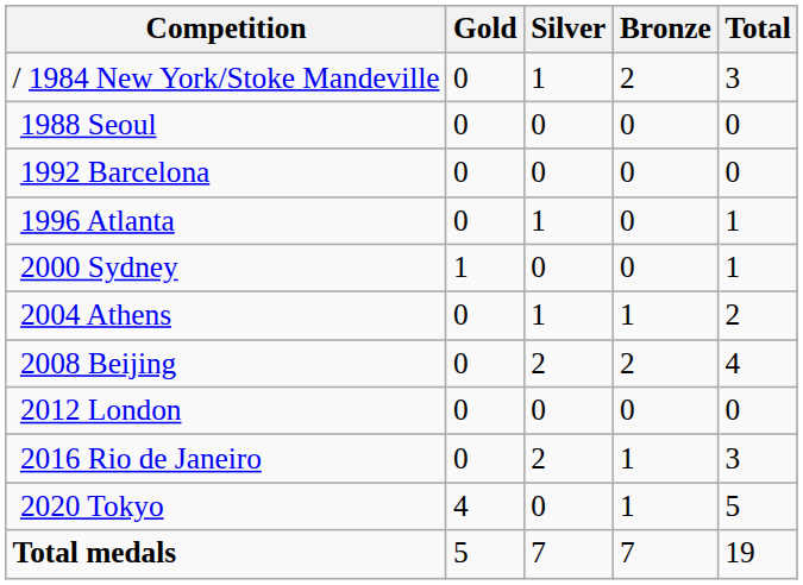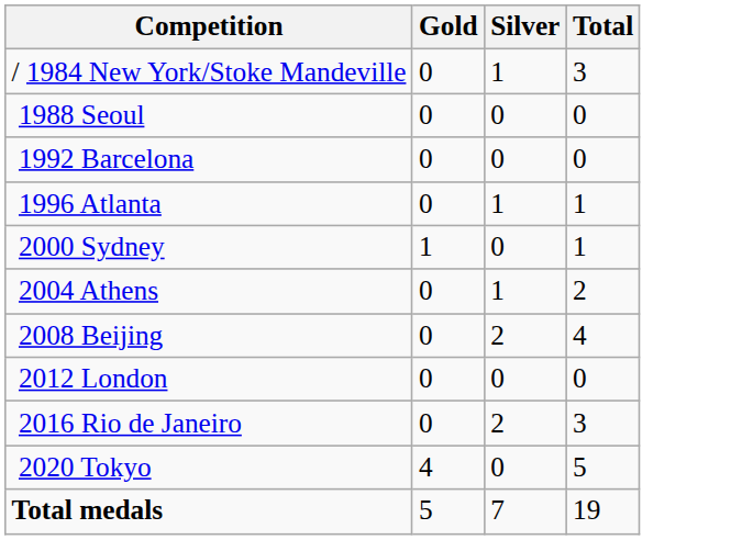- column: Bronze | 2 | 0 | 0 | 0 | 0 | 1 | 2 | 0 | 1 | 1 | 7
